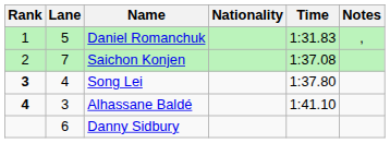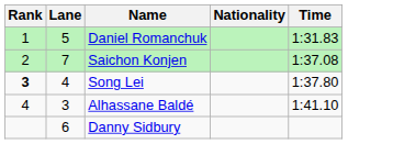- column: Notes | ,
Alhassane Baldé | Rank: bold -> normal
